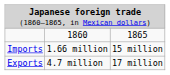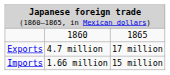rows swapped: Exports <-> Imports
